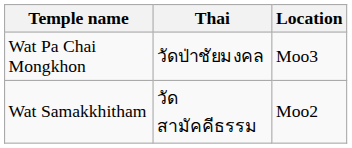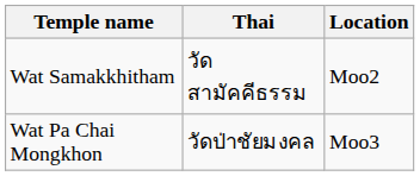rows swapped: Wat Pa Chai Mongkhon <-> Wat Samakkhitham
